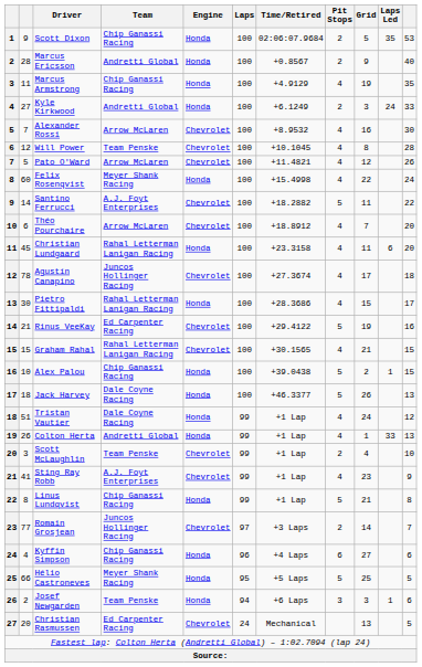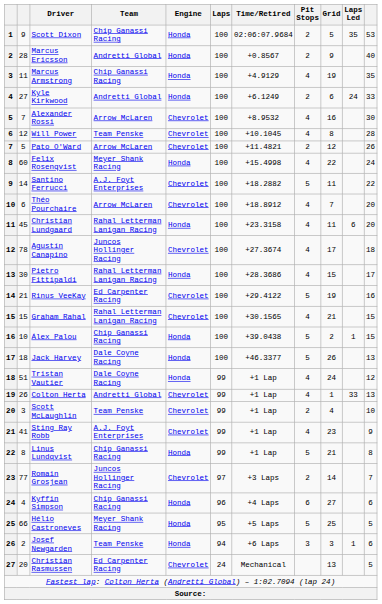Kyle Kirkwood | Grid: 3 -> 6
Pato O'Ward | Pit Stops: 4 -> 2
Colton Herta | Engine: Honda -> Chevrolet
